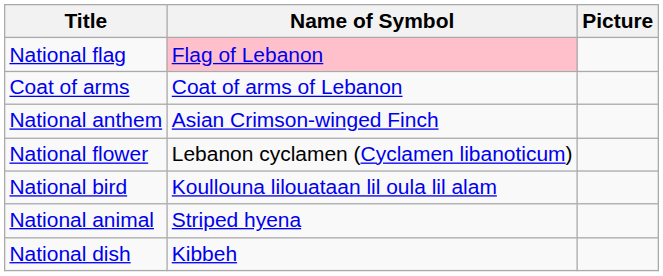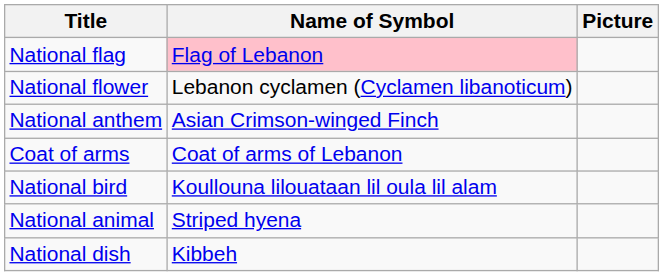rows swapped: Coat of arms <-> National flower
